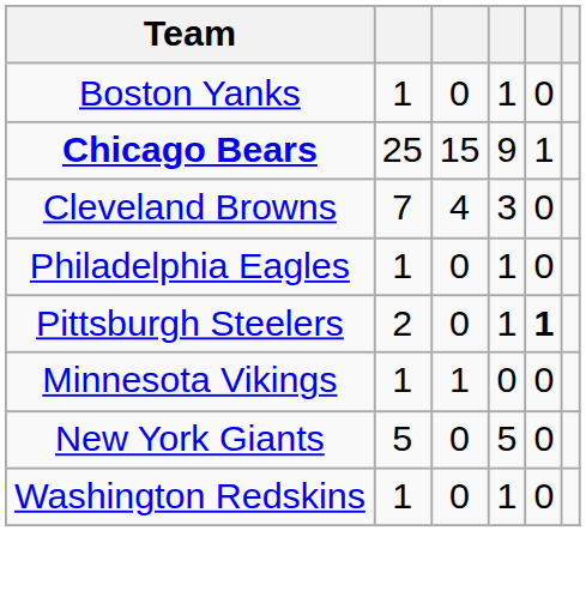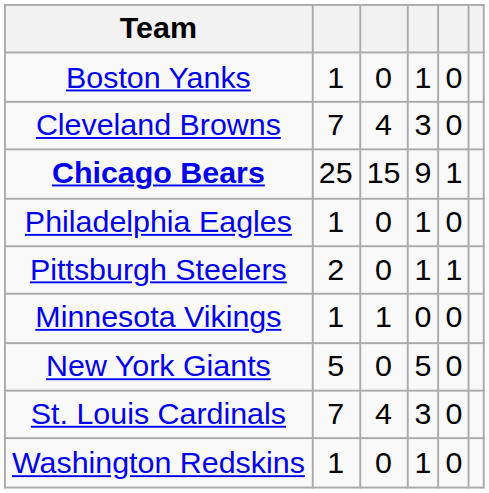rows swapped: Chicago Bears <-> Cleveland Browns
Pittsburgh Steelers | column 5: bold -> normal
+ row: St. Louis Cardinals | 7 | 4 | 3 | 0
